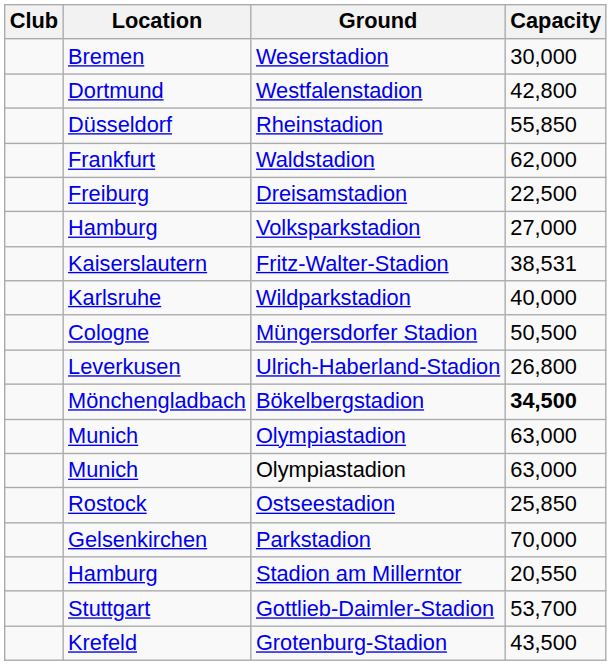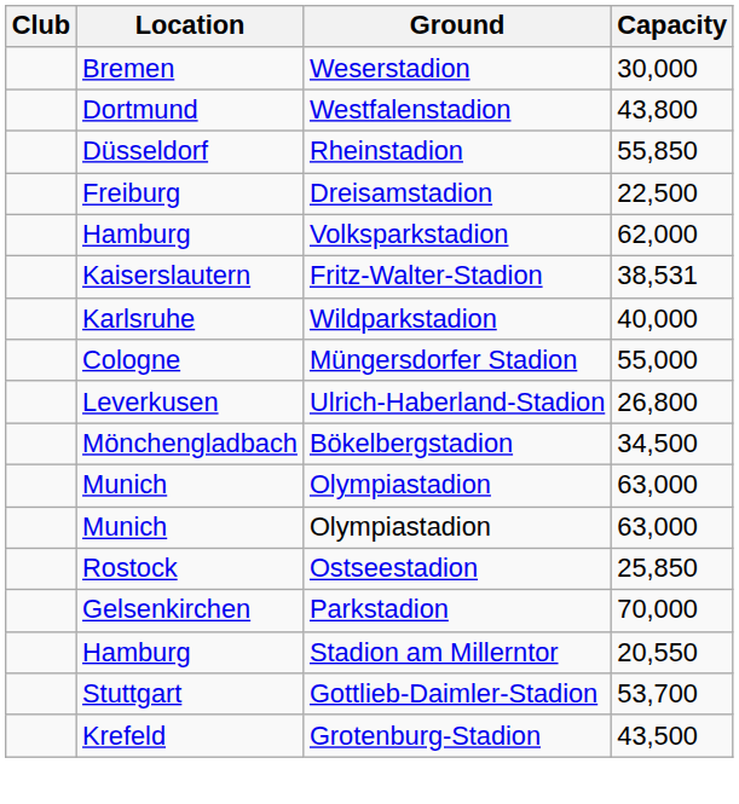Westfalenstadion | Capacity: 42,800 -> 43,800
- row: Frankfurt | Waldstadion | 62,000
Volksparkstadion | Capacity: 27,000 -> 62,000
Müngersdorfer Stadion | Capacity: 50,500 -> 55,000
Bökelbergstadion | Capacity: bold -> normal
